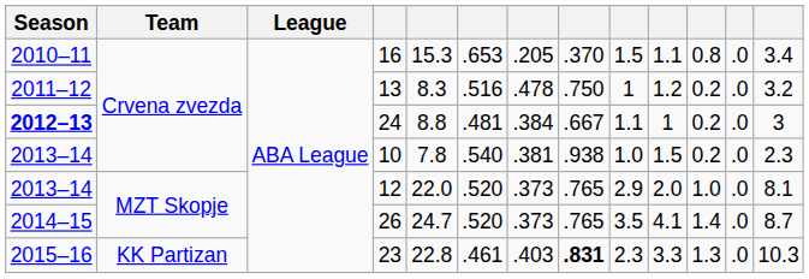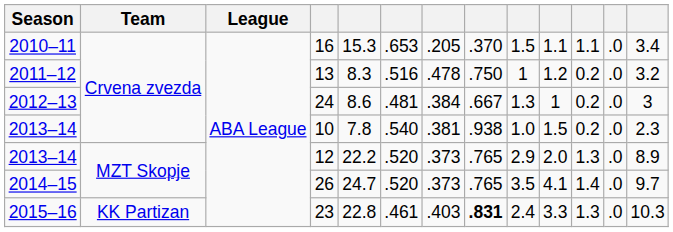16 | column 11: 0.8 -> 1.1
24 | Season: bold -> normal
24 | column 5: 8.8 -> 8.6
24 | column 9: 1.1 -> 1.3
12 | column 5: 22.0 -> 22.2
12 | column 11: 1.0 -> 1.3
12 | column 13: 8.1 -> 8.9
26 | column 13: 8.7 -> 9.7
23 | column 9: 2.3 -> 2.4
